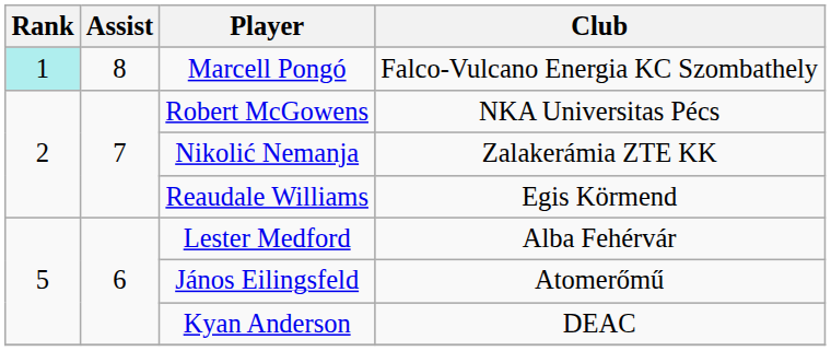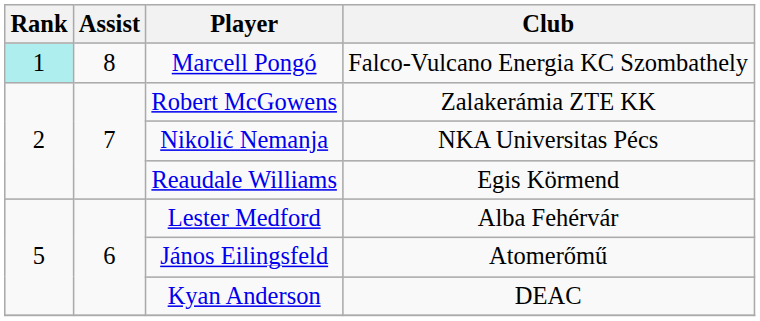Robert McGowens | Club: NKA Universitas Pécs -> Zalakerámia ZTE KK
Nikolić Nemanja | Club: Zalakerámia ZTE KK -> NKA Universitas Pécs
